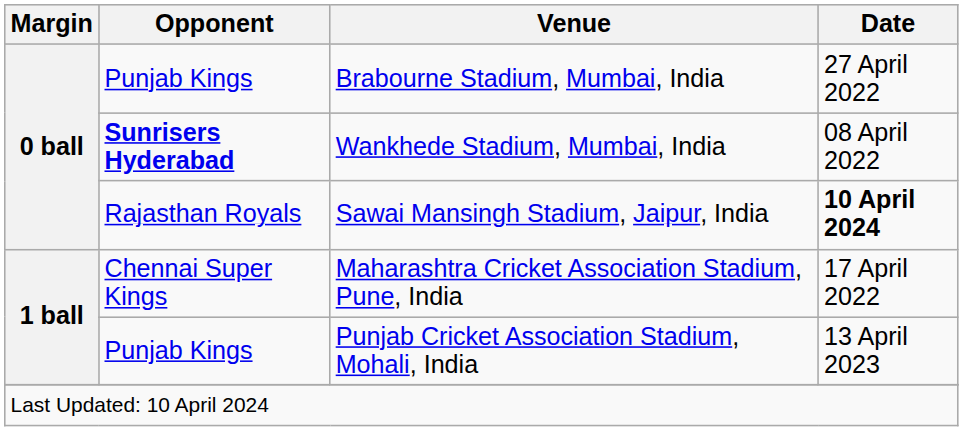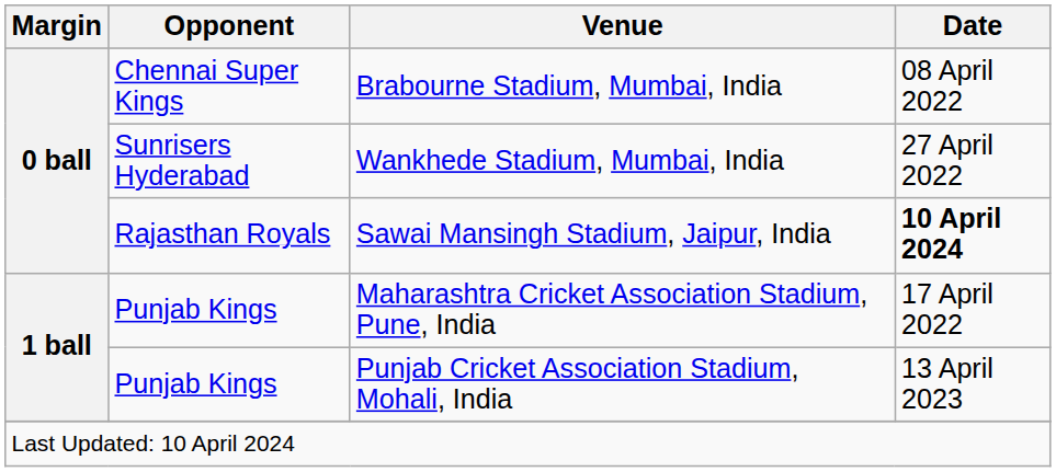Brabourne Stadium, Mumbai, India | Opponent: Punjab Kings -> Chennai Super Kings
Brabourne Stadium, Mumbai, India | Date: 27 April 2022 -> 08 April 2022
Wankhede Stadium, Mumbai, India | Opponent: bold -> normal
Wankhede Stadium, Mumbai, India | Date: 08 April 2022 -> 27 April 2022
Maharashtra Cricket Association Stadium, Pune, India | Opponent: Chennai Super Kings -> Punjab Kings
